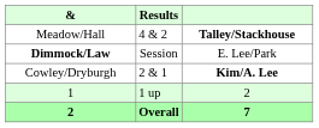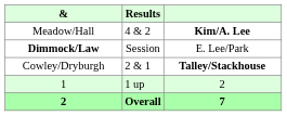Meadow/Hall | column 3: Talley/Stackhouse -> Kim/A. Lee
Cowley/Dryburgh | column 3: Kim/A. Lee -> Talley/Stackhouse
